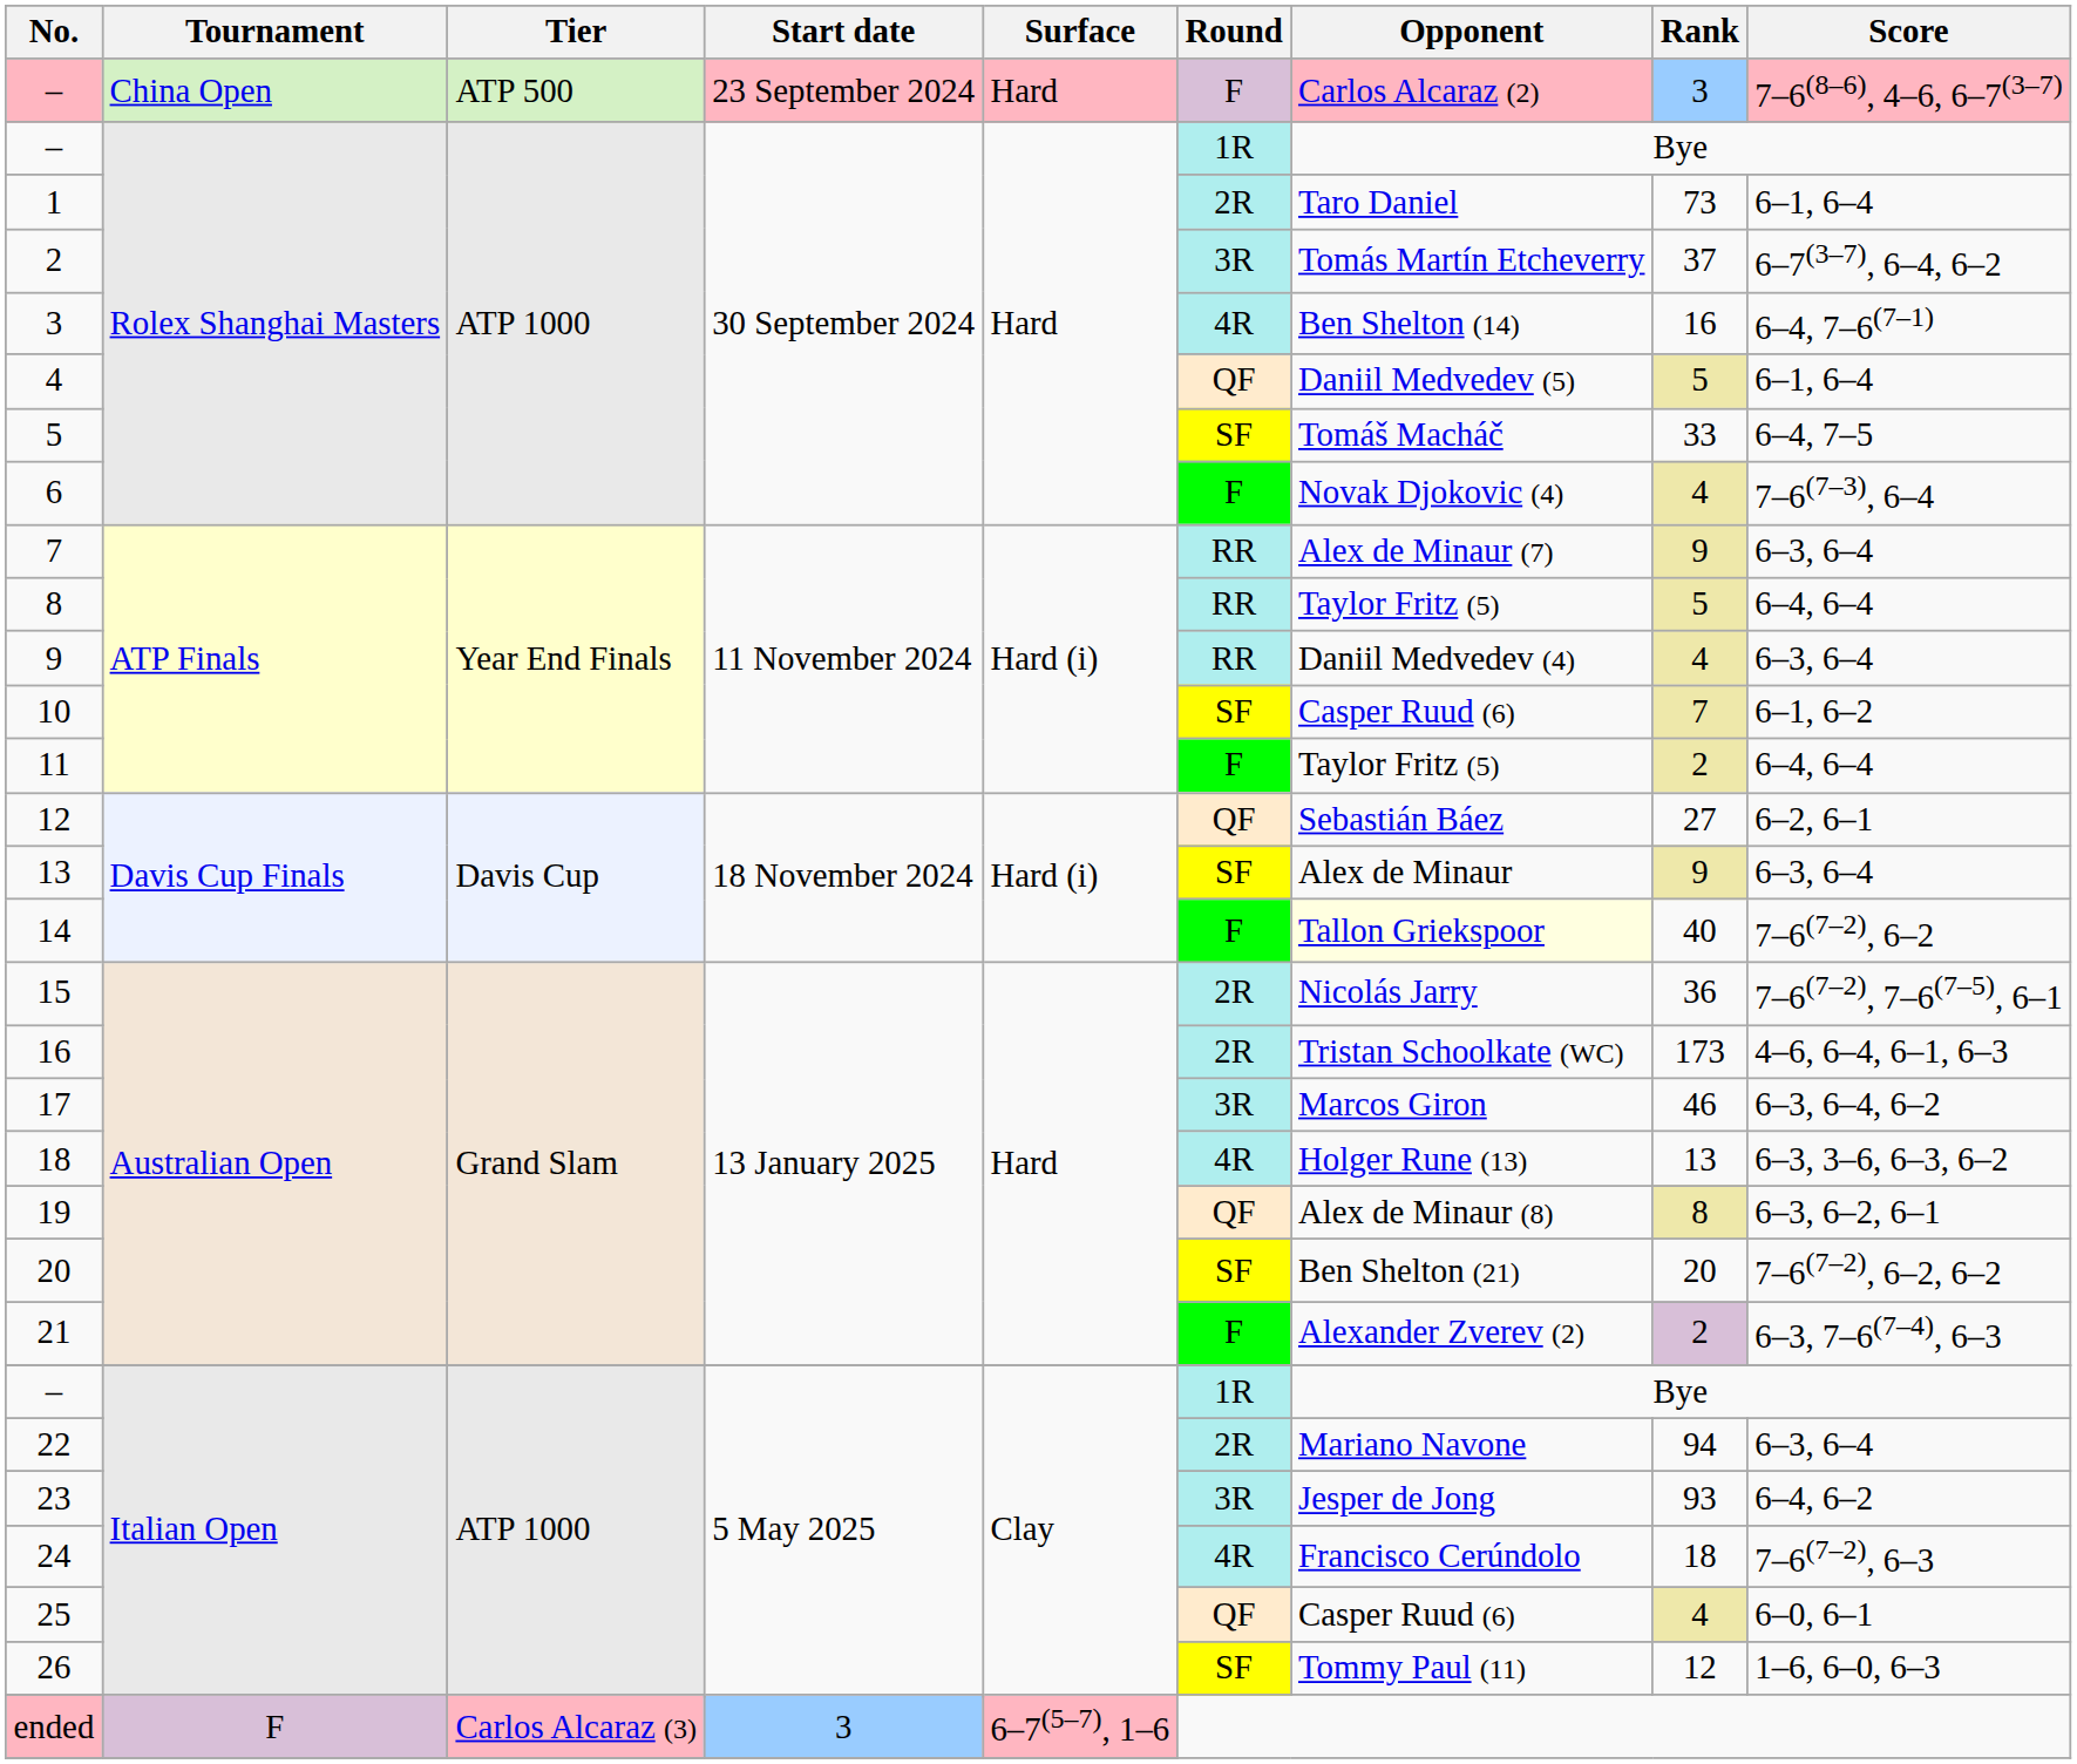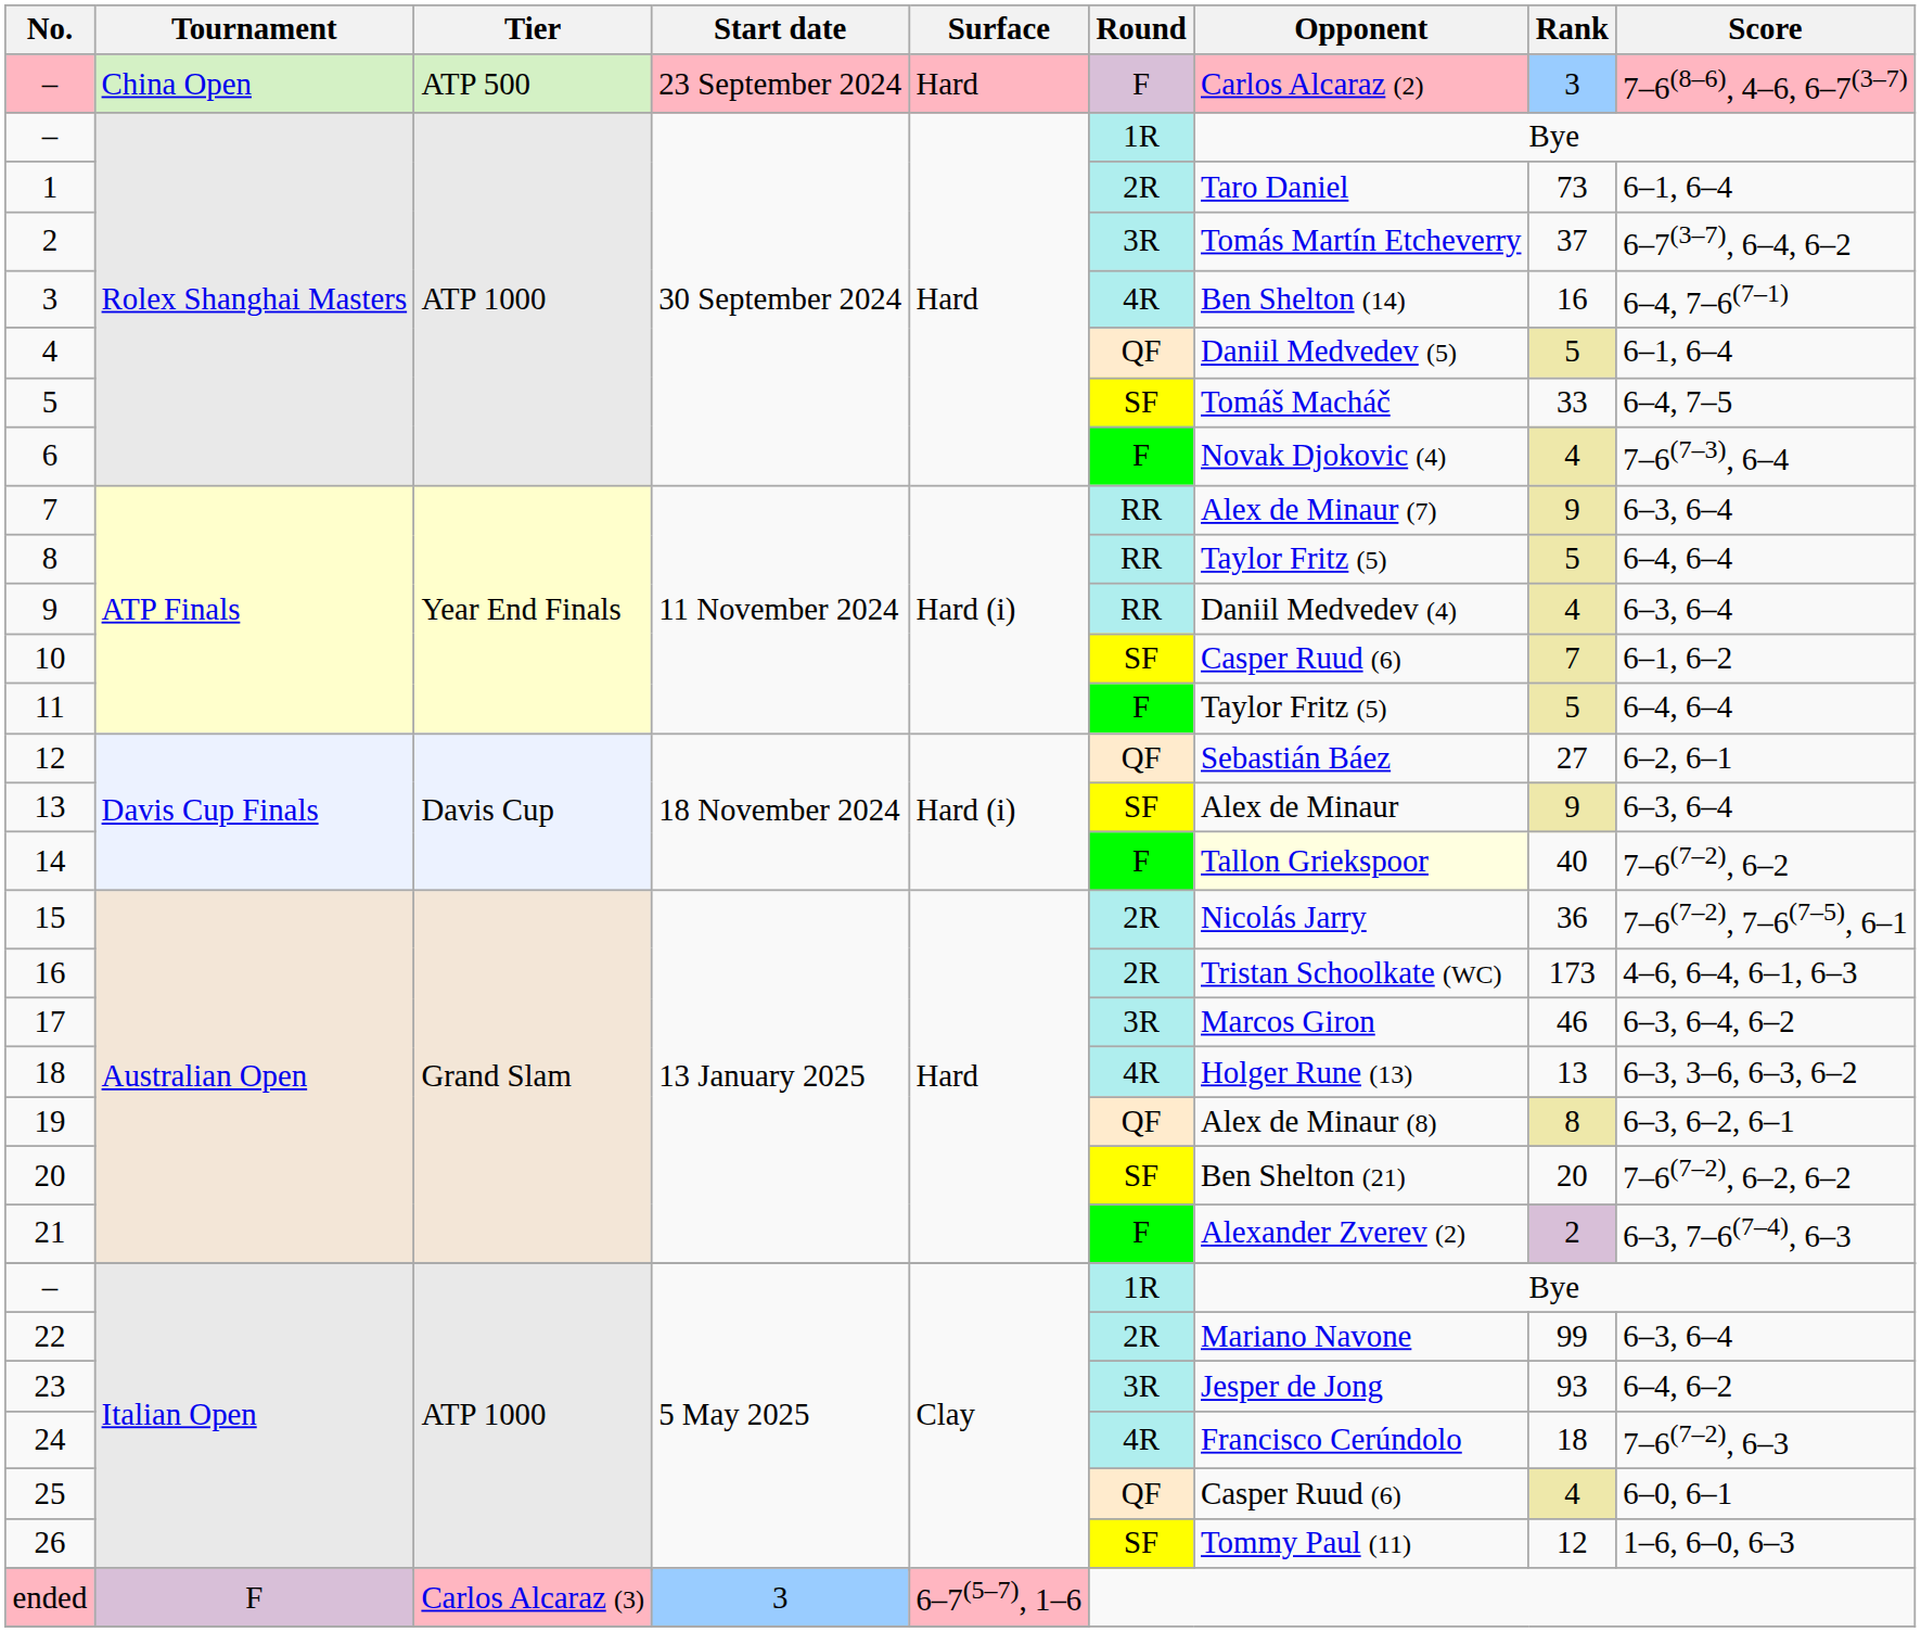11 | Rank: 2 -> 5
22 | Rank: 94 -> 99
